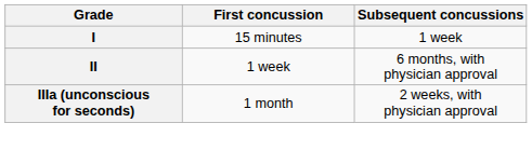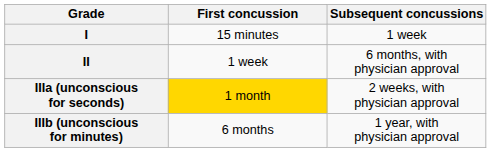IIIa (unconscious for seconds) | First concussion: no background -> gold background
+ row: IIIb (unconscious for minutes) | 6 months | 1 year, with physician approval
